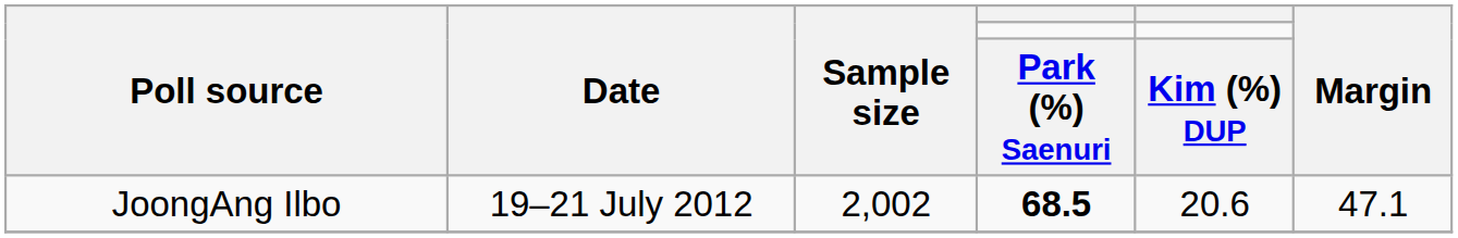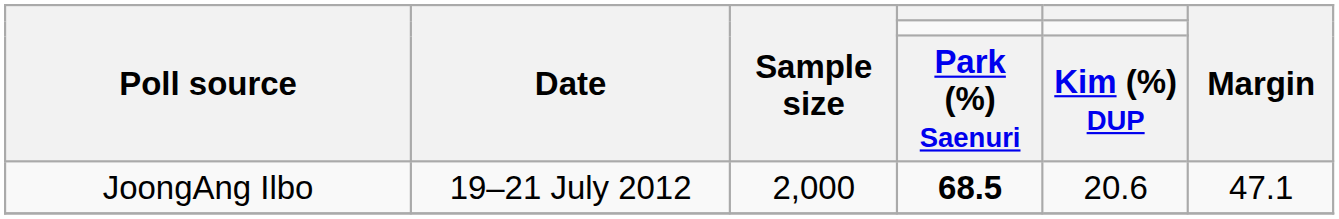JoongAng Ilbo | Sample size: 2,002 -> 2,000
